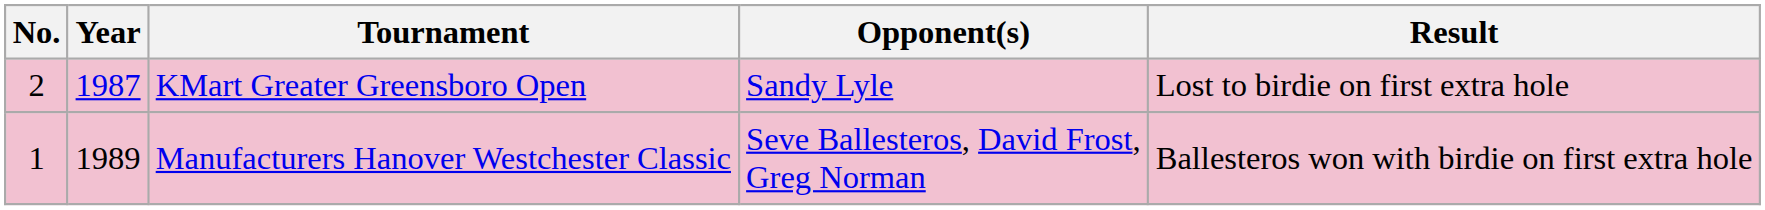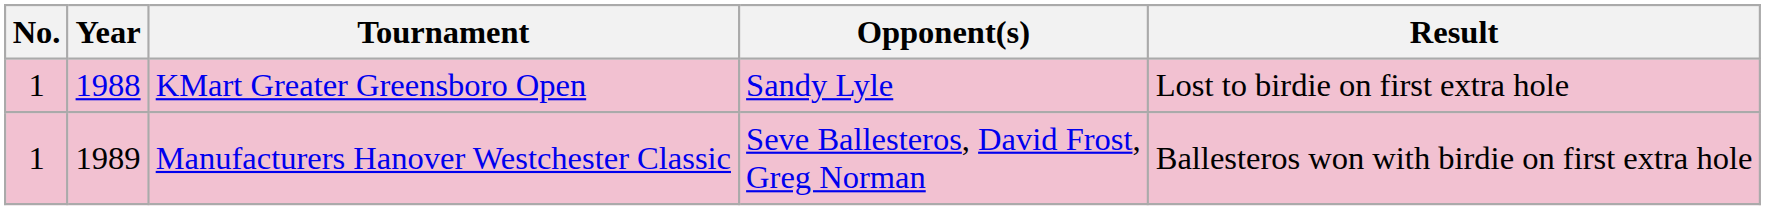KMart Greater Greensboro Open | No.: 2 -> 1
KMart Greater Greensboro Open | Year: 1987 -> 1988
